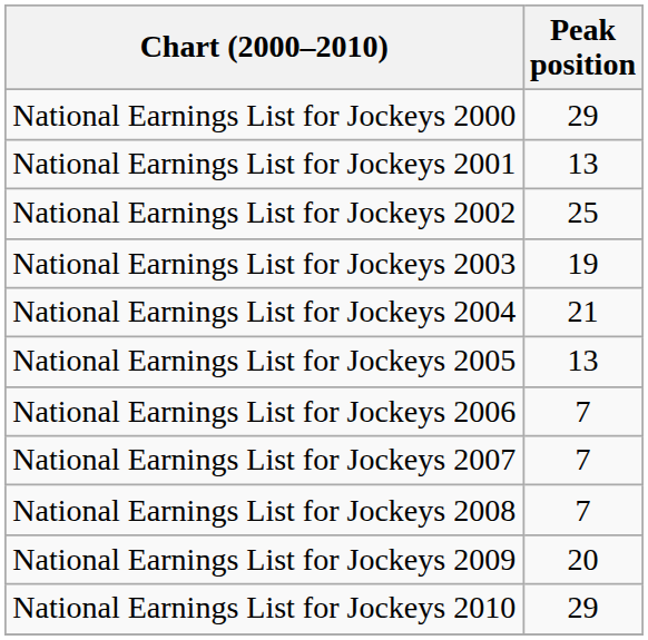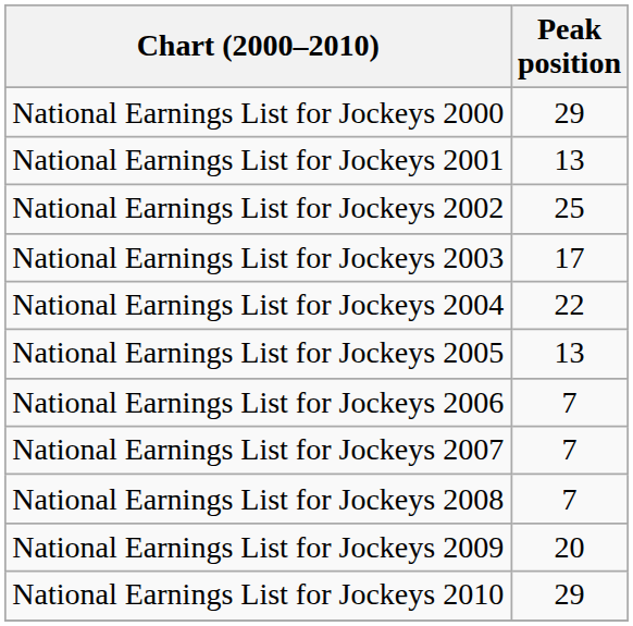National Earnings List for Jockeys 2003 | Peak position: 19 -> 17
National Earnings List for Jockeys 2004 | Peak position: 21 -> 22
